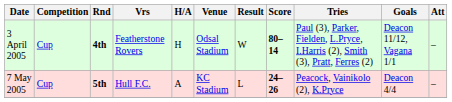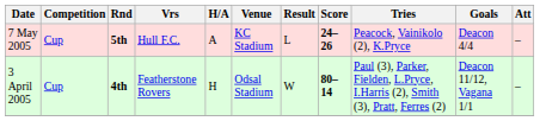rows swapped: 3 April 2005 <-> 7 May 2005
